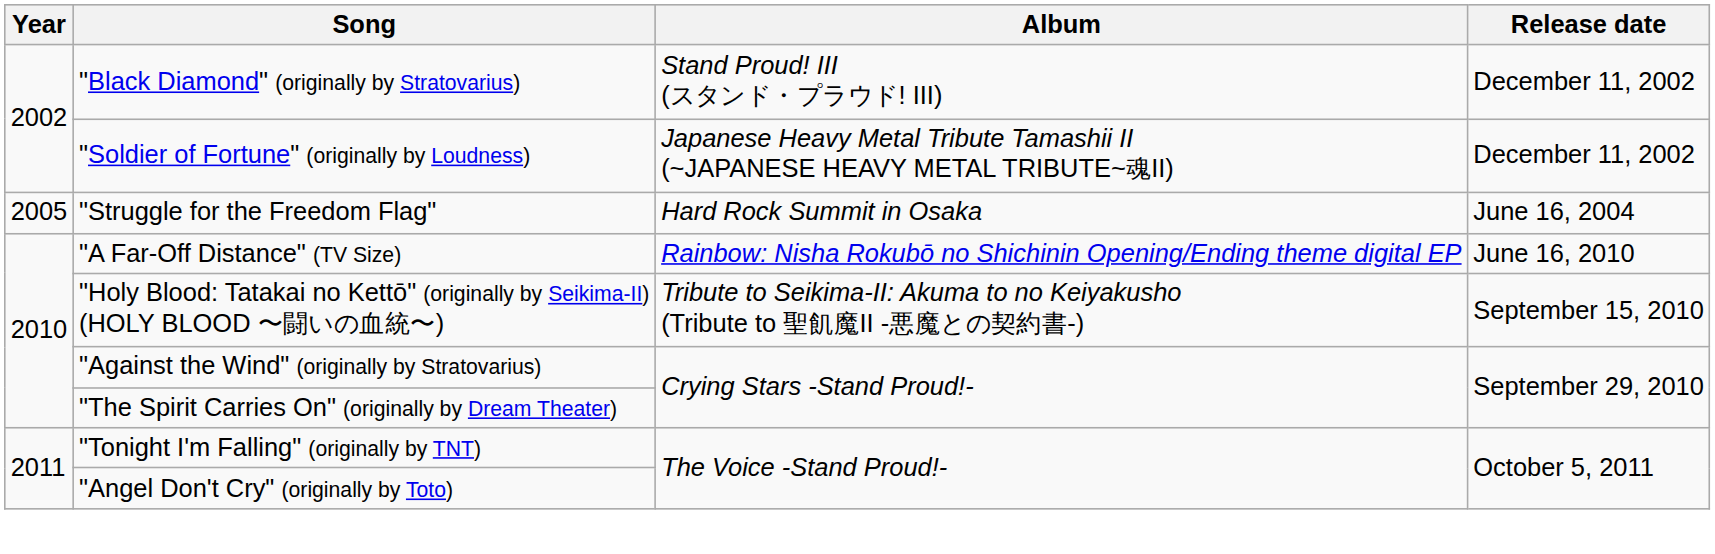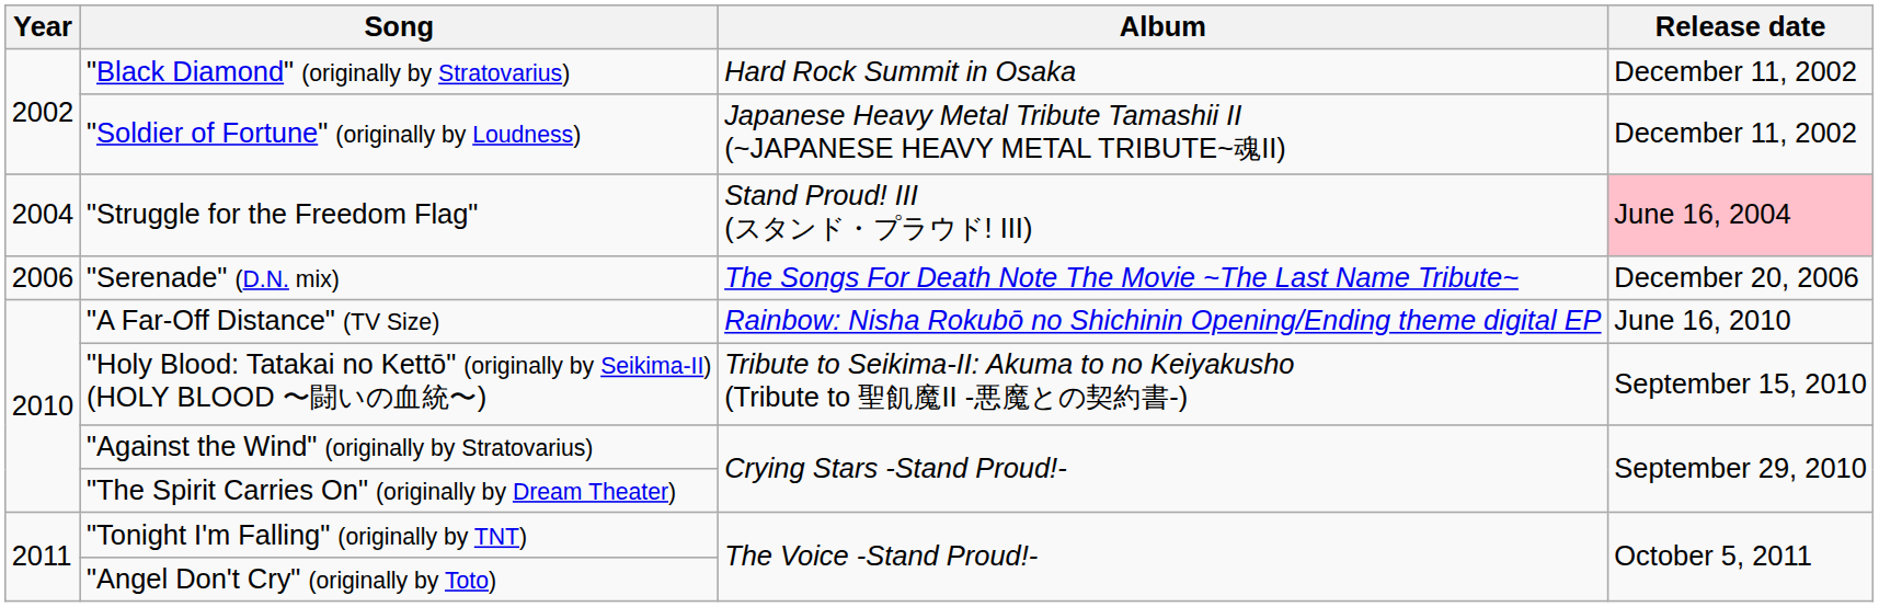"Black Diamond" (originally by Stratovarius) | Album: Stand Proud! III (スタンド・プラウド! III) -> Hard Rock Summit in Osaka
"Struggle for the Freedom Flag" | Year: 2005 -> 2004
"Struggle for the Freedom Flag" | Album: Hard Rock Summit in Osaka -> Stand Proud! III (スタンド・プラウド! III)
"Struggle for the Freedom Flag" | Release date: no background -> pink background
+ row: 2006 | "Serenade" (D.N. mix) | The Songs For Death Note The Movie ~The Last Name Tribute~ | December 20, 2006
